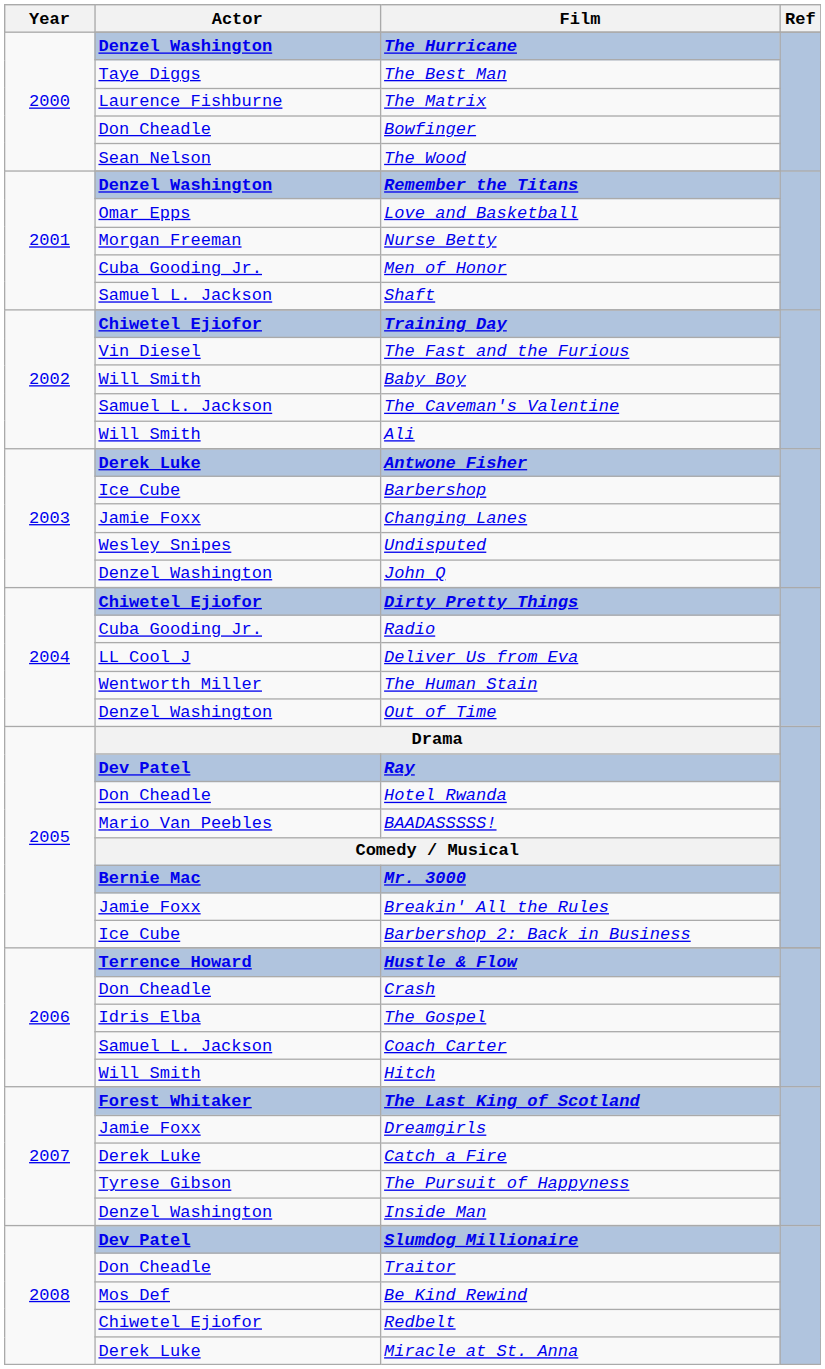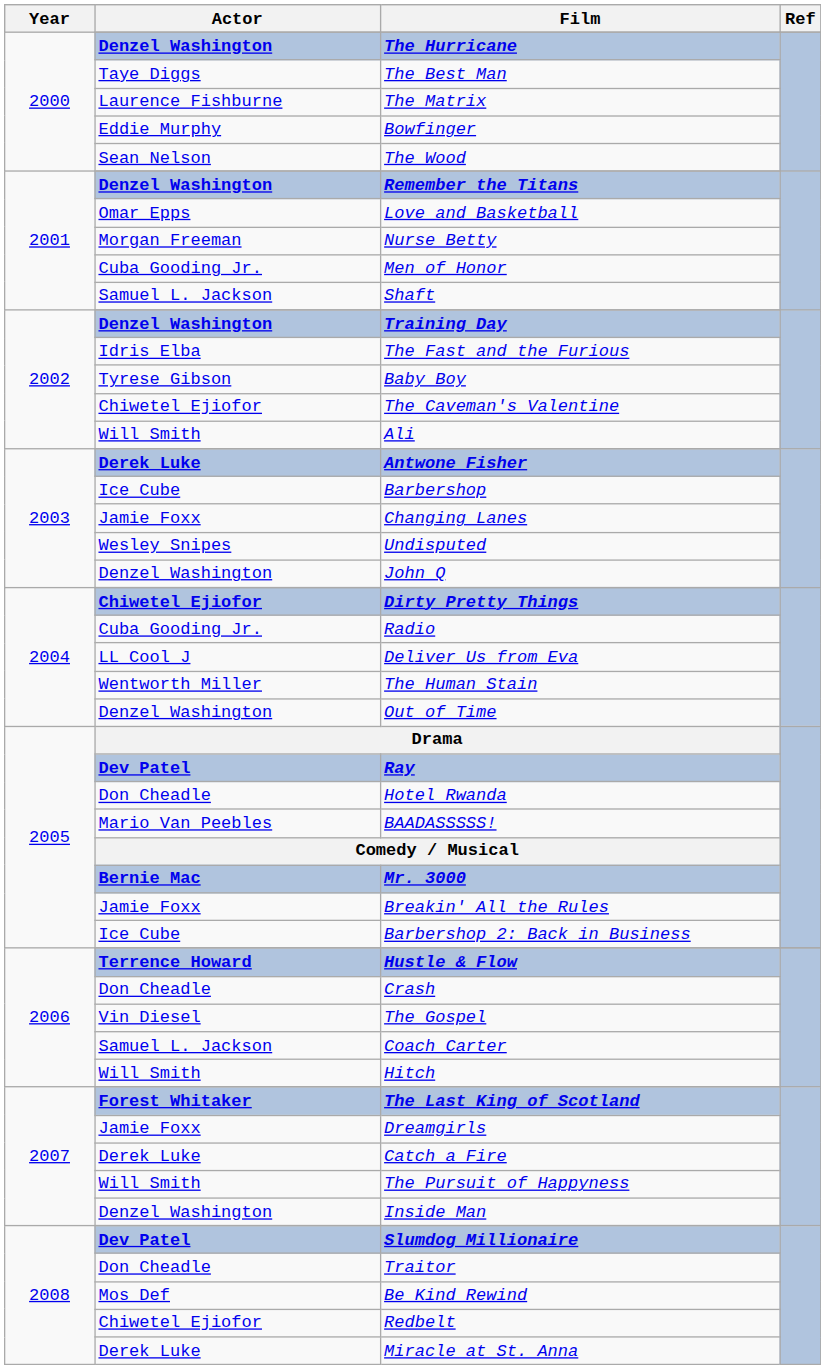Bowfinger | Actor: Don Cheadle -> Eddie Murphy
Training Day | Actor: Chiwetel Ejiofor -> Denzel Washington
The Fast and the Furious | Actor: Vin Diesel -> Idris Elba
Baby Boy | Actor: Will Smith -> Tyrese Gibson
The Caveman's Valentine | Actor: Samuel L. Jackson -> Chiwetel Ejiofor
The Gospel | Actor: Idris Elba -> Vin Diesel
The Pursuit of Happyness | Actor: Tyrese Gibson -> Will Smith
